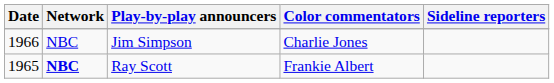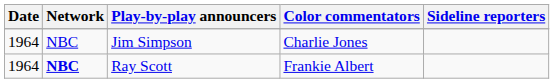Jim Simpson | Date: 1966 -> 1964
Ray Scott | Date: 1965 -> 1964
